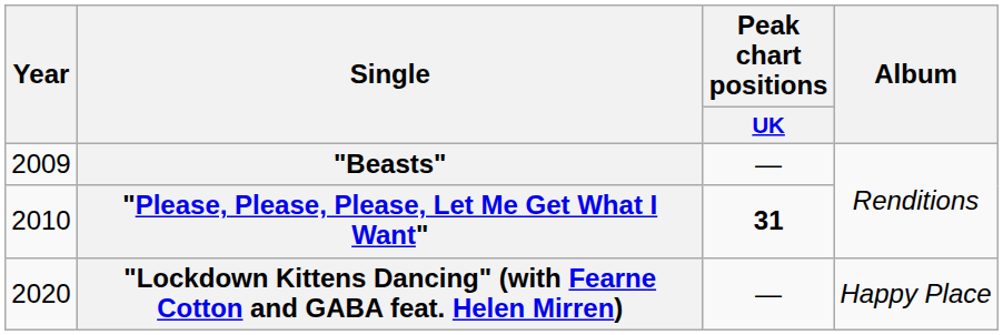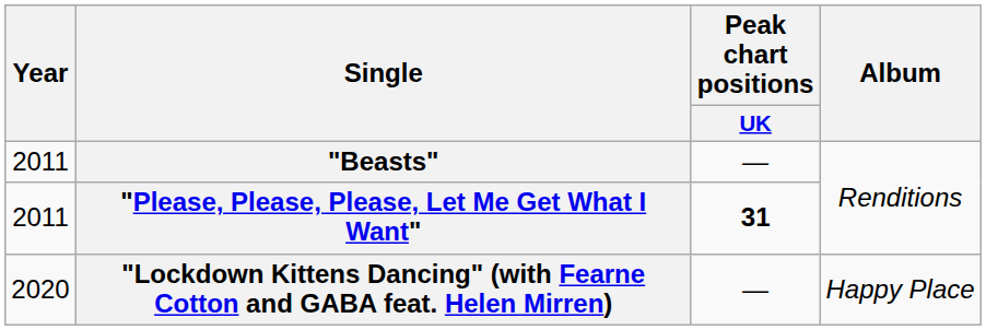"Beasts" | Year: 2009 -> 2011
"Please, Please, Please, Let Me Get What I Want" | Year: 2010 -> 2011
